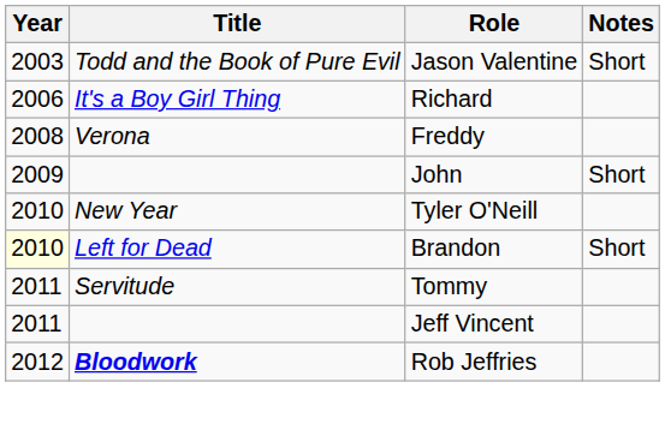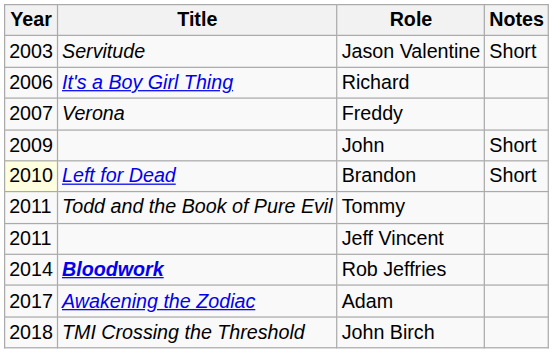Jason Valentine | Title: Todd and the Book of Pure Evil -> Servitude
Freddy | Year: 2008 -> 2007
- row: 2010 | New Year | Tyler O'Neill
Tommy | Title: Servitude -> Todd and the Book of Pure Evil
Rob Jeffries | Year: 2012 -> 2014
+ row: 2017 | Awakening the Zodiac | Adam
+ row: 2018 | TMI Crossing the Threshold | John Birch
